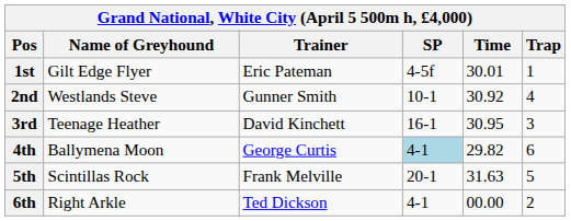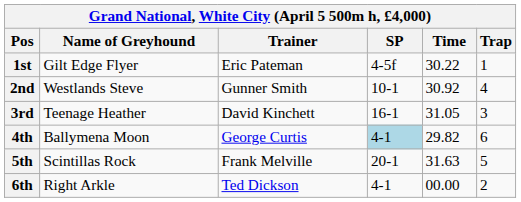1st | Time: 30.01 -> 30.22
3rd | Time: 30.95 -> 31.05
